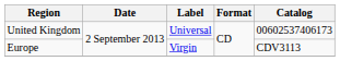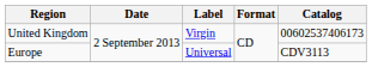United Kingdom | Label: Universal -> Virgin
Europe | Label: Virgin -> Universal
